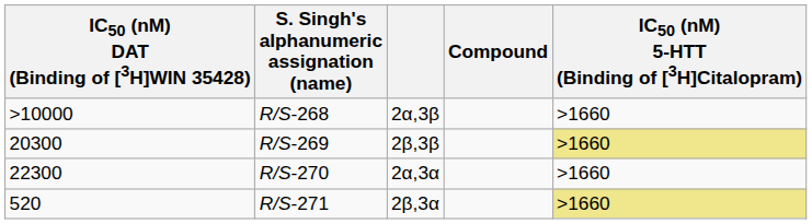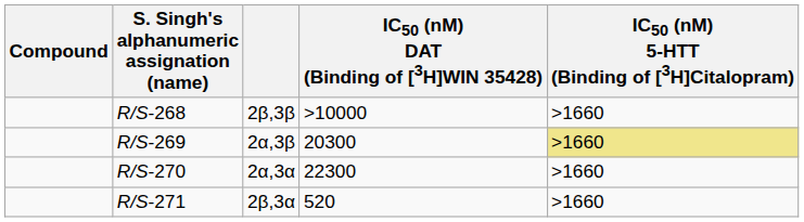columns swapped: Compound <-> IC50 (nM) DAT (Binding of [3H]WIN 35428)
R/S-268 | column 3: 2α,3β -> 2β,3β
R/S-269 | column 3: 2β,3β -> 2α,3β
R/S-271 | IC50 (nM) 5-HTT (Binding of [3H]Citalopram): khaki background -> no background
